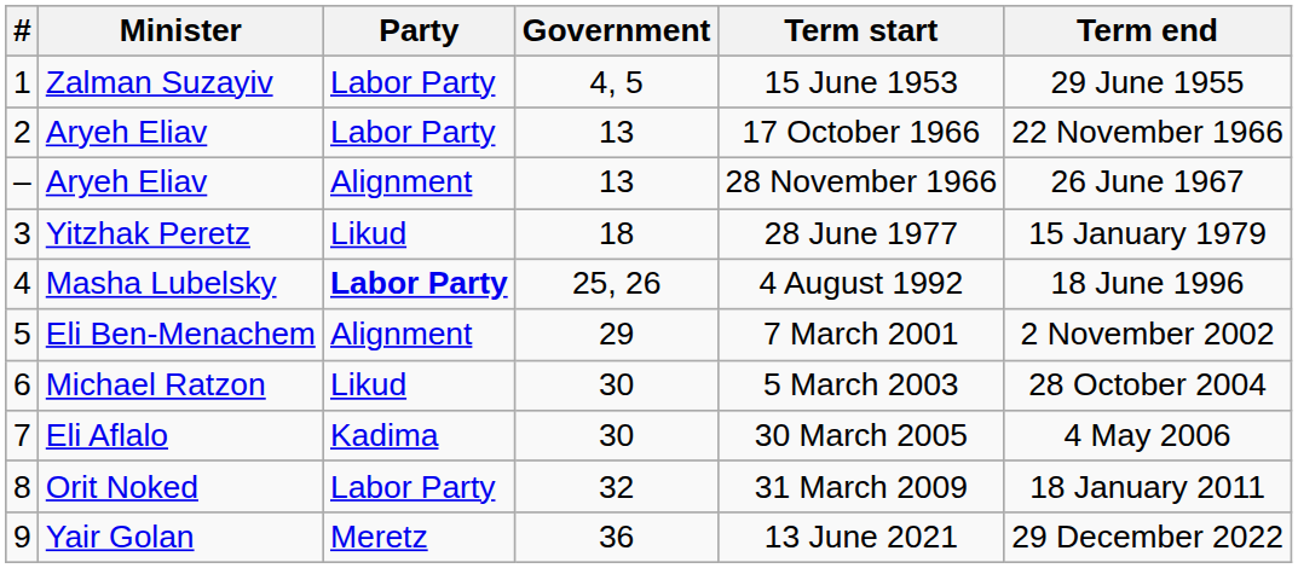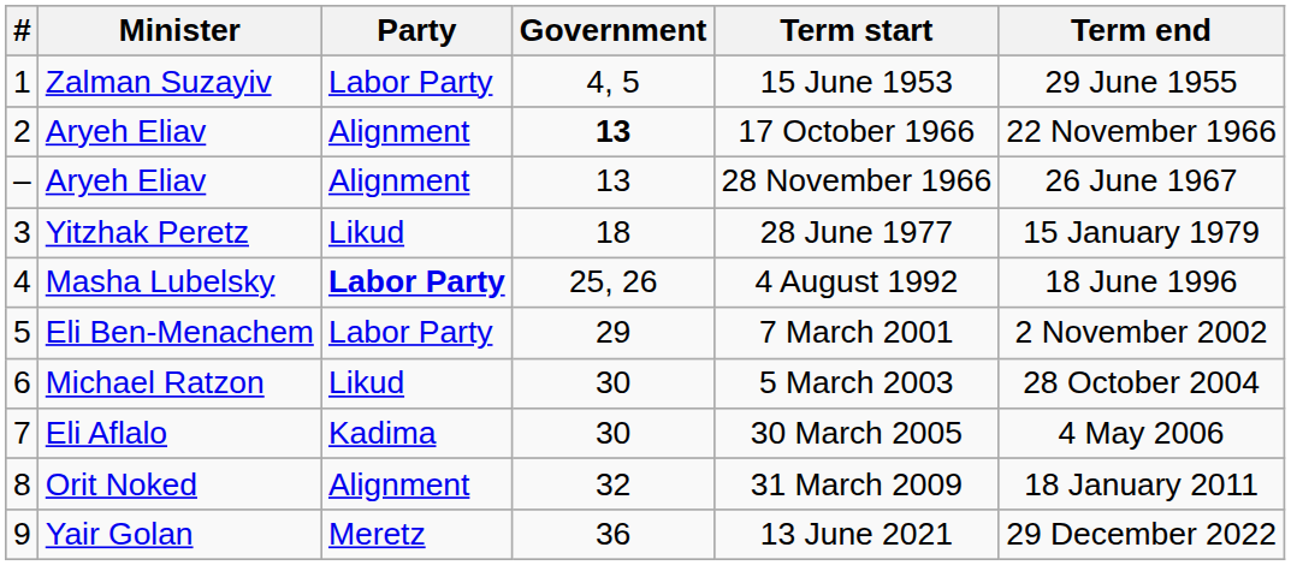2 / Aryeh Eliav | Party: Labor Party -> Alignment
2 / Aryeh Eliav | Government: normal -> bold
Eli Ben-Menachem | Party: Alignment -> Labor Party
Orit Noked | Party: Labor Party -> Alignment
